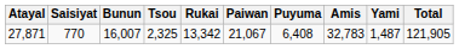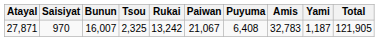27,871 | Saisiyat: 770 -> 970
27,871 | Rukai: 13,342 -> 13,242
27,871 | Yami: 1,487 -> 1,187
